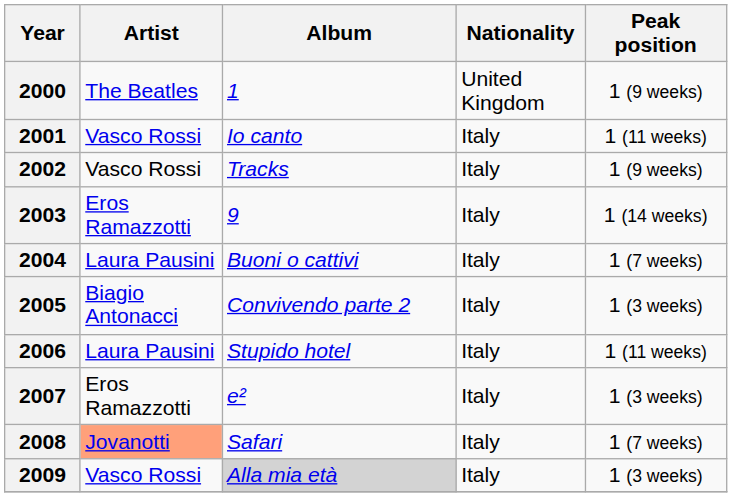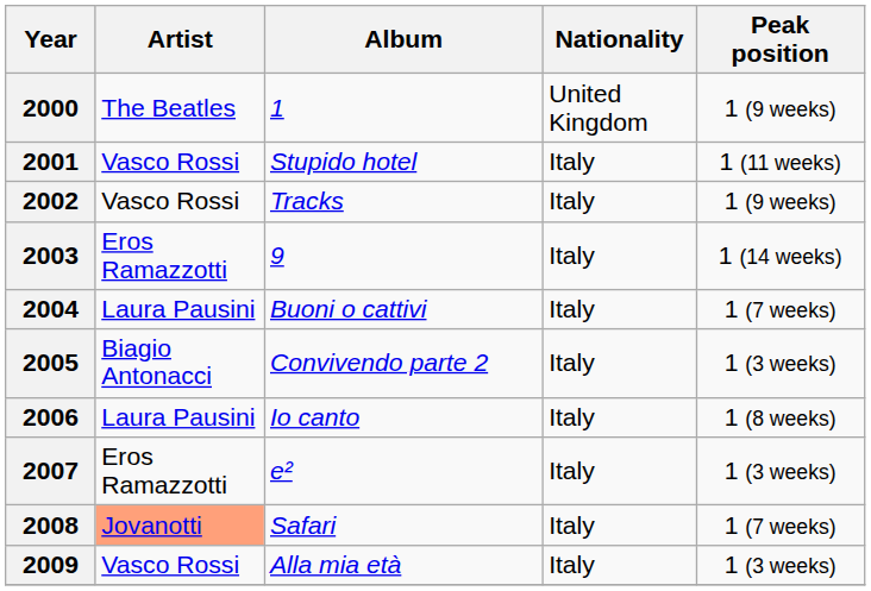2001 | Album: Io canto -> Stupido hotel
2006 | Album: Stupido hotel -> Io canto
2006 | Peak position: 1 (11 weeks) -> 1 (8 weeks)
2009 | Album: lightgrey background -> no background
